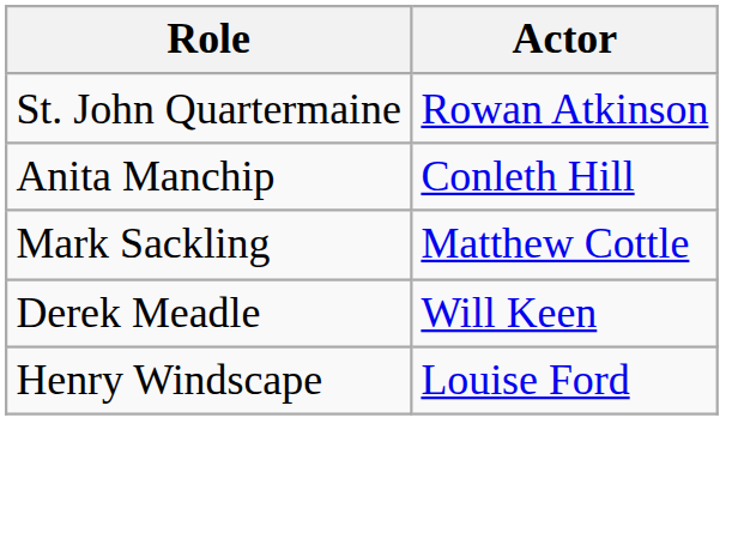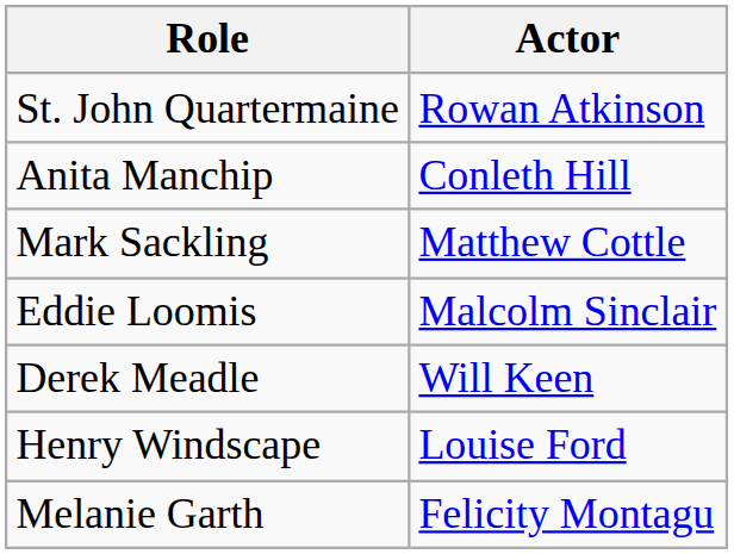+ row: Eddie Loomis | Malcolm Sinclair
+ row: Melanie Garth | Felicity Montagu
